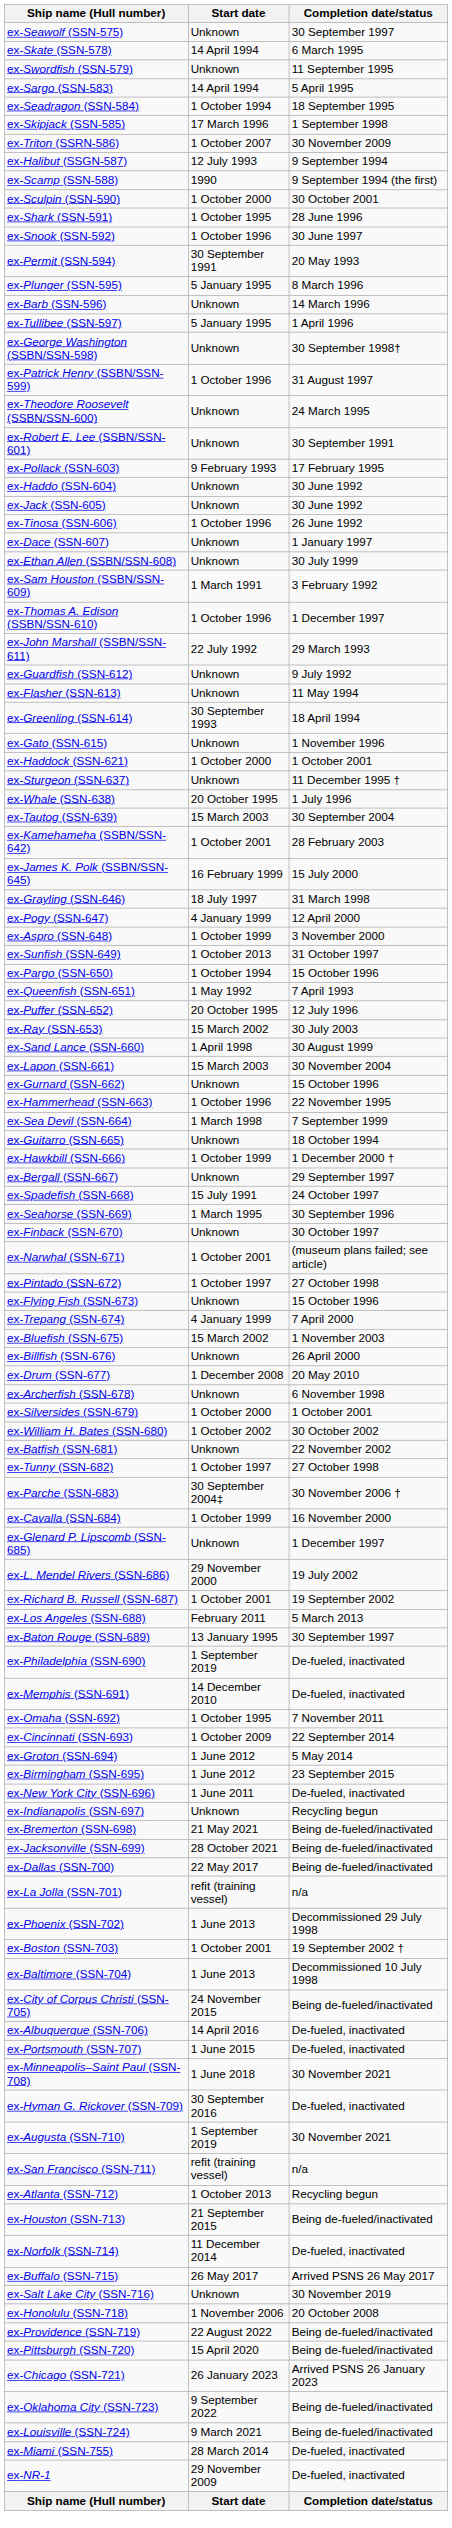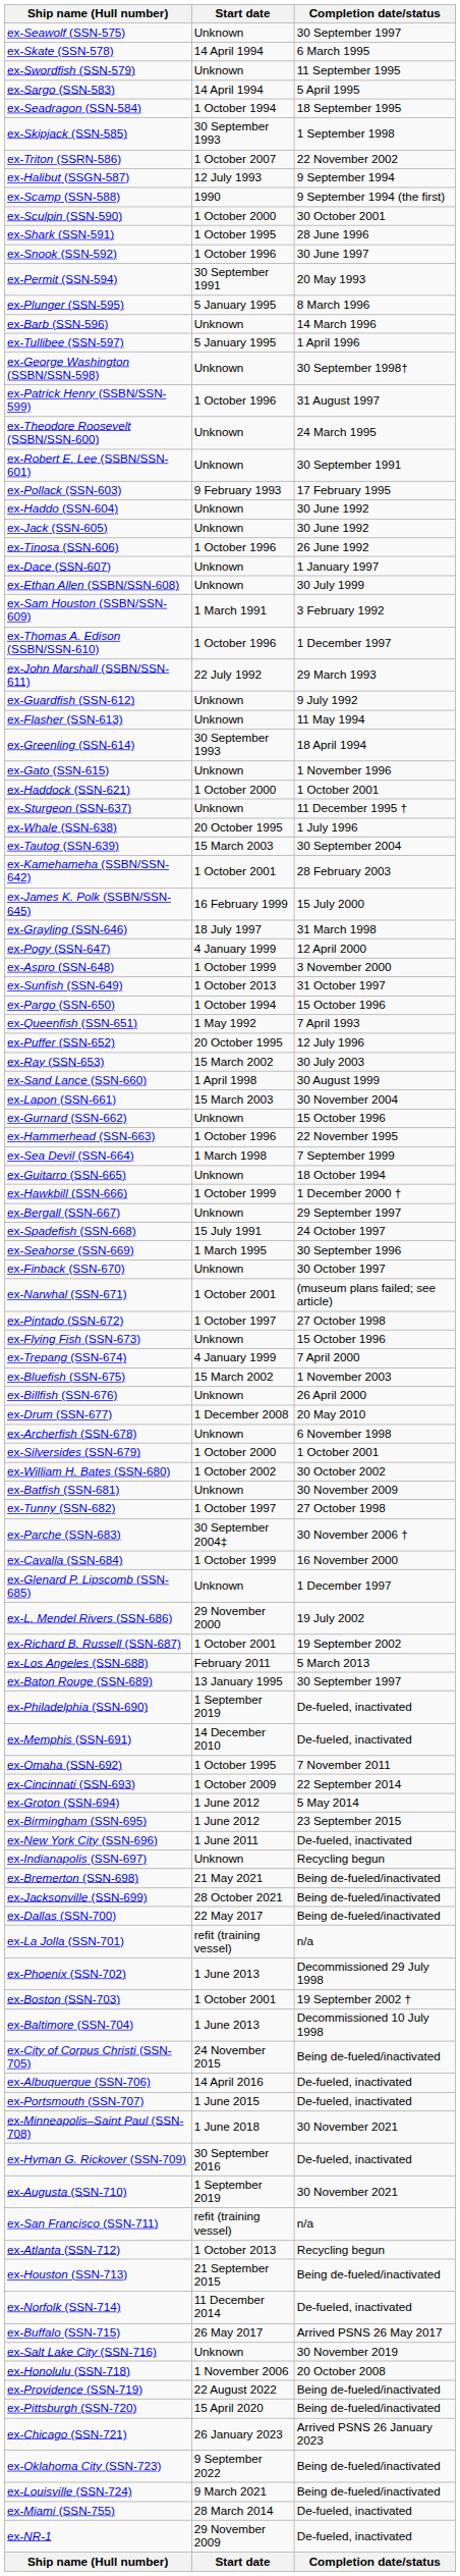ex-Skipjack (SSN-585) | Start date: 17 March 1996 -> 30 September 1993
ex-Triton (SSRN-586) | Completion date/status: 30 November 2009 -> 22 November 2002
ex-Batfish (SSN-681) | Completion date/status: 22 November 2002 -> 30 November 2009
